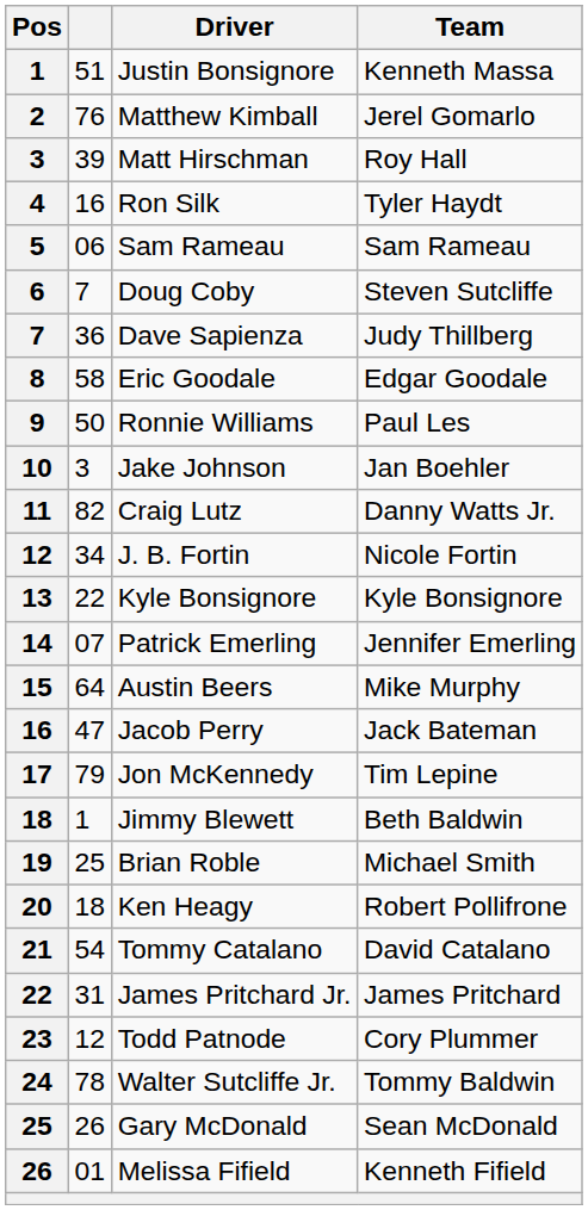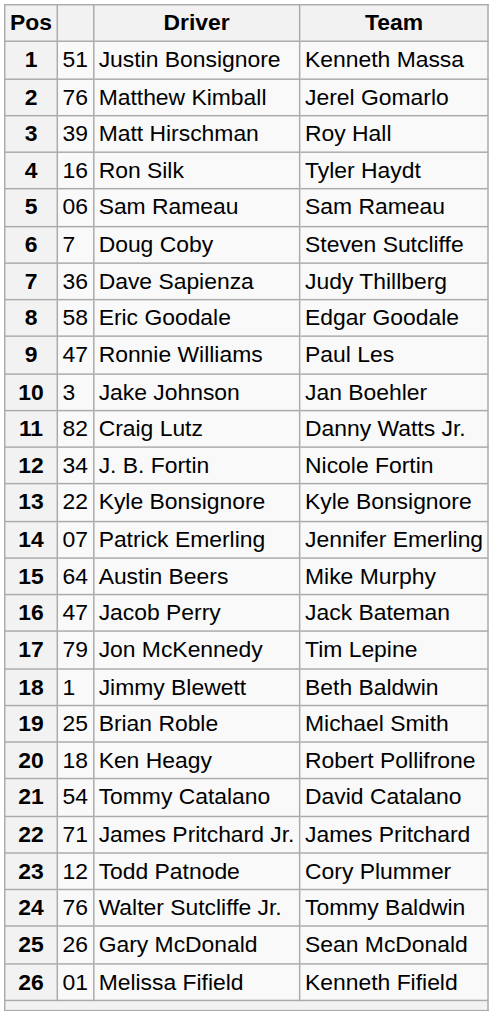Ronnie Williams | column 2: 50 -> 47
James Pritchard Jr. | column 2: 31 -> 71
Walter Sutcliffe Jr. | column 2: 78 -> 76
